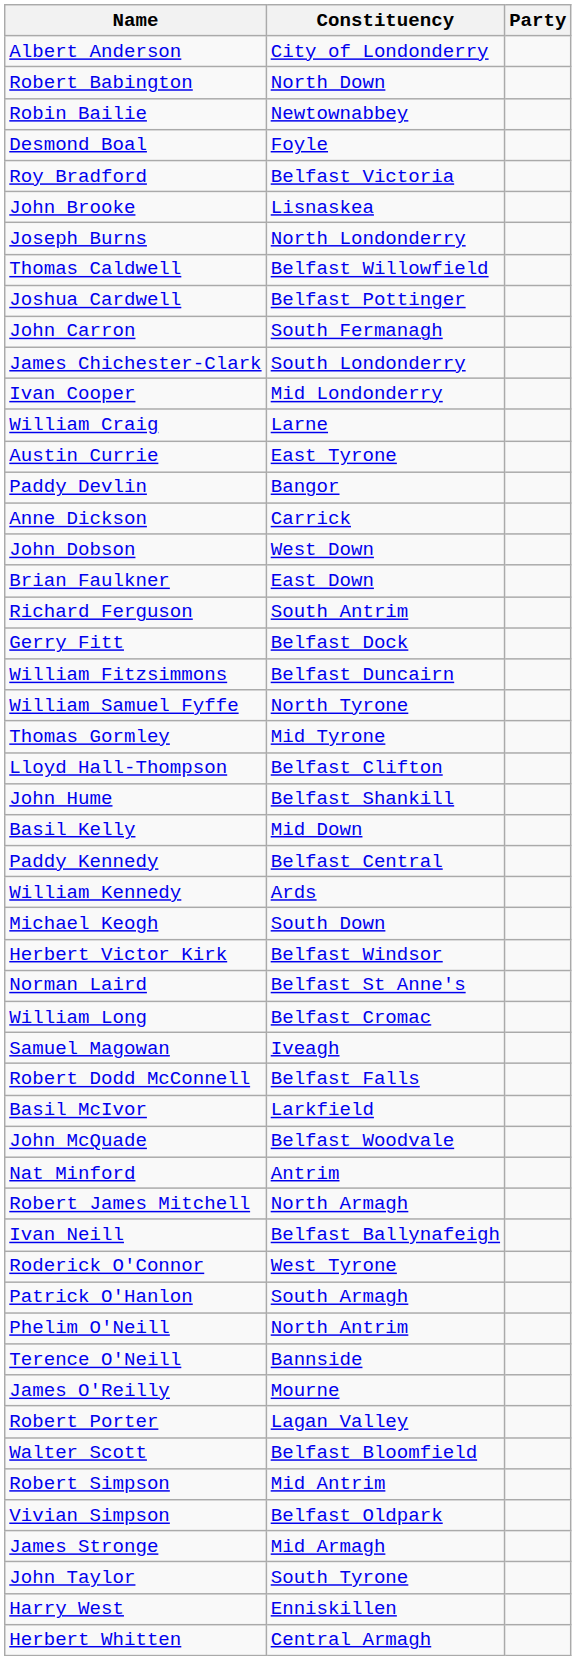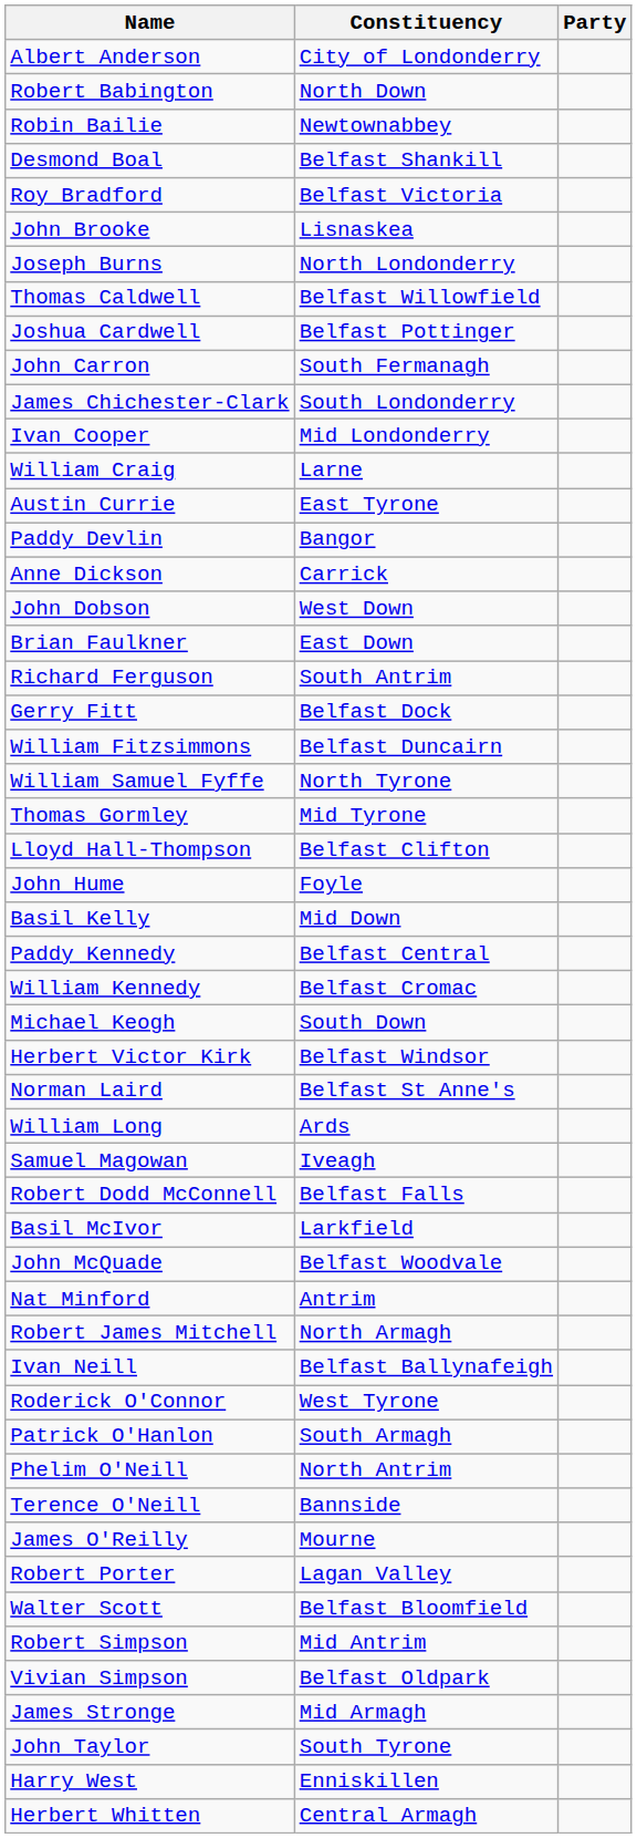Desmond Boal | Constituency: Foyle -> Belfast Shankill
John Hume | Constituency: Belfast Shankill -> Foyle
William Kennedy | Constituency: Ards -> Belfast Cromac
William Long | Constituency: Belfast Cromac -> Ards
